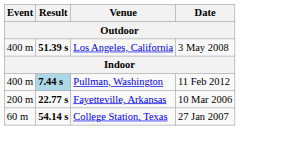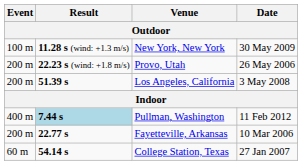+ row: 100 m | 11.28 s (wind: +1.3 m/s) | New York, New York | 30 May 2009
+ row: 200 m | 22.23 s (wind: +1.8 m/s) | Provo, Utah | 26 May 2006
Los Angeles, California | Event: 400 m -> 200 m
